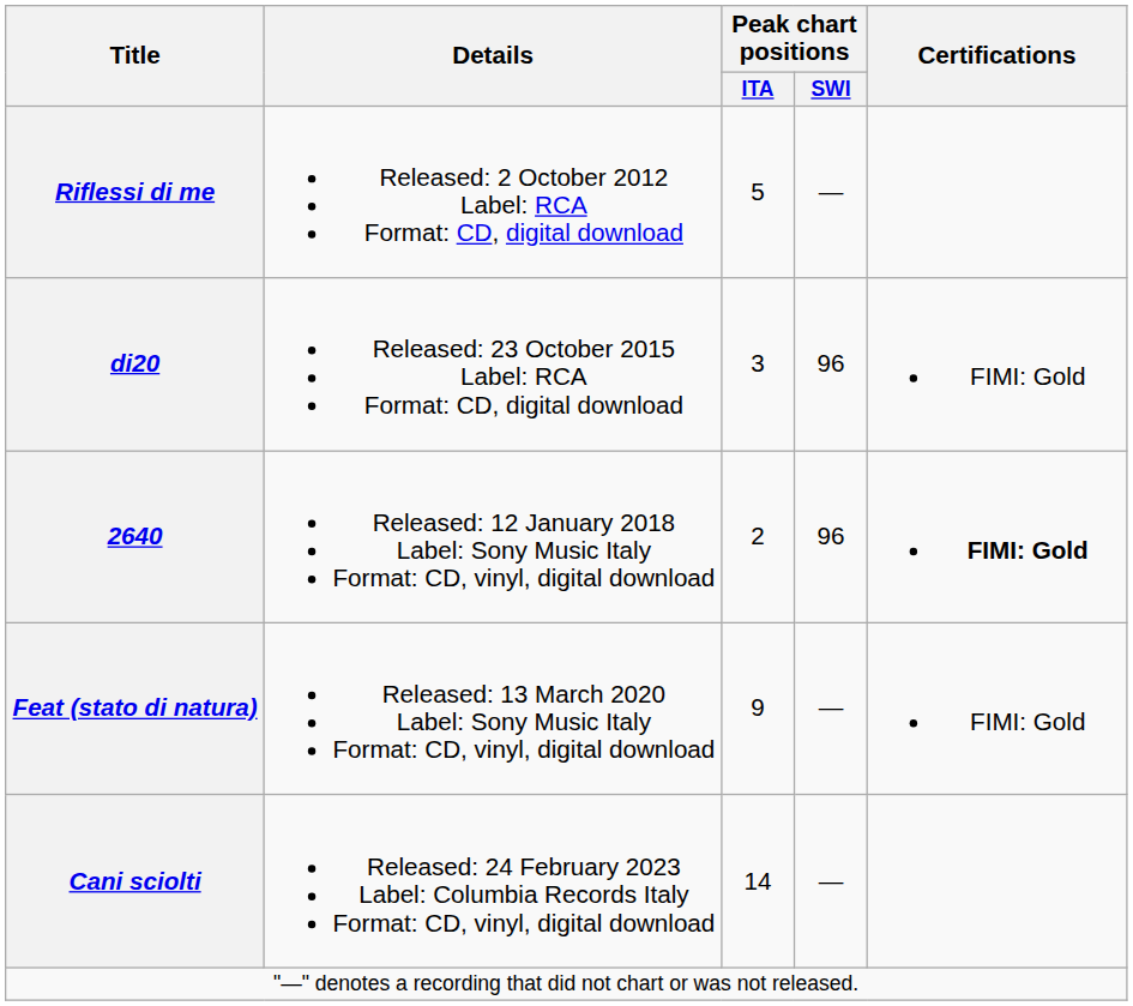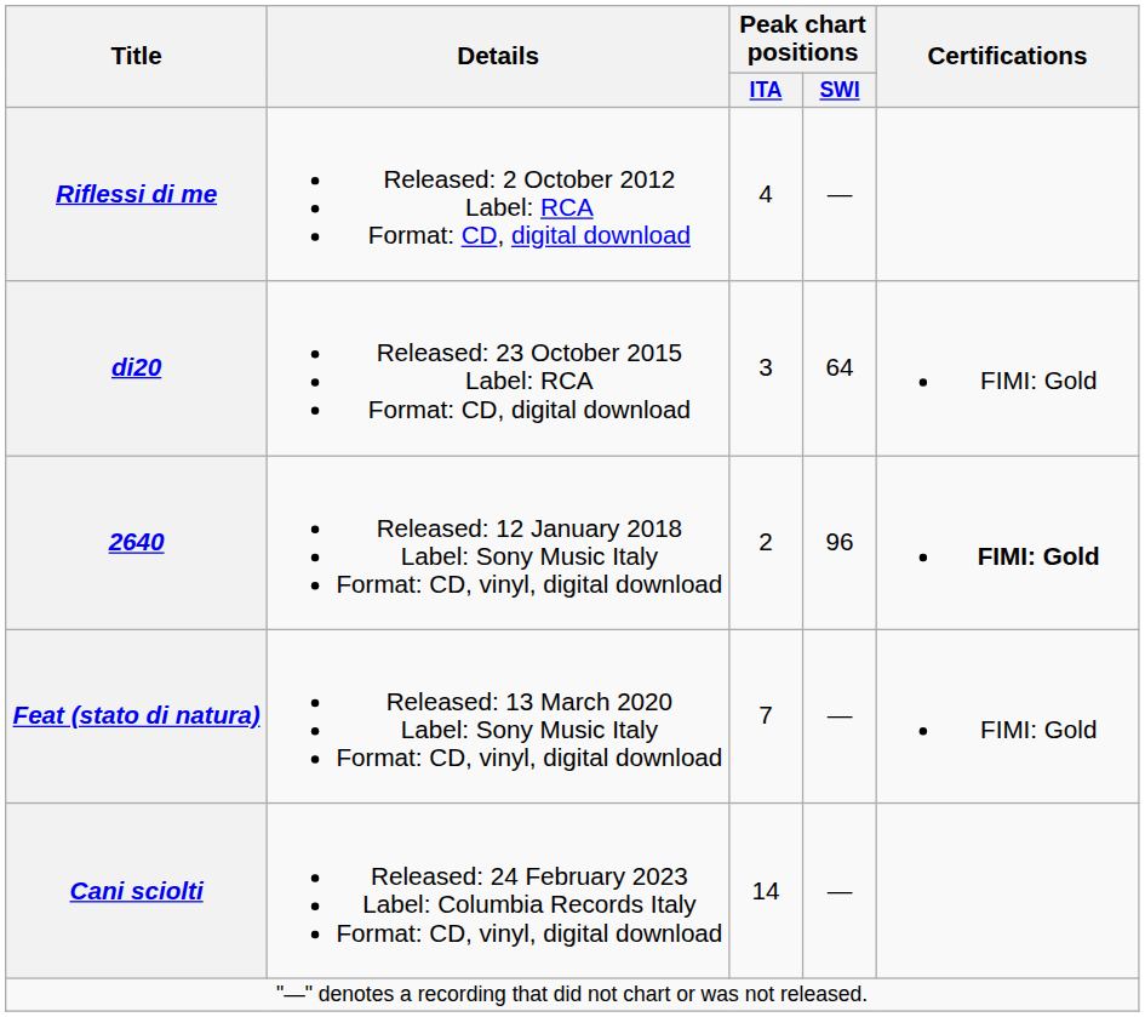Riflessi di me | Peak chart positions / ITA: 5 -> 4
di20 | Peak chart positions / SWI: 96 -> 64
Feat (stato di natura) | Peak chart positions / ITA: 9 -> 7
